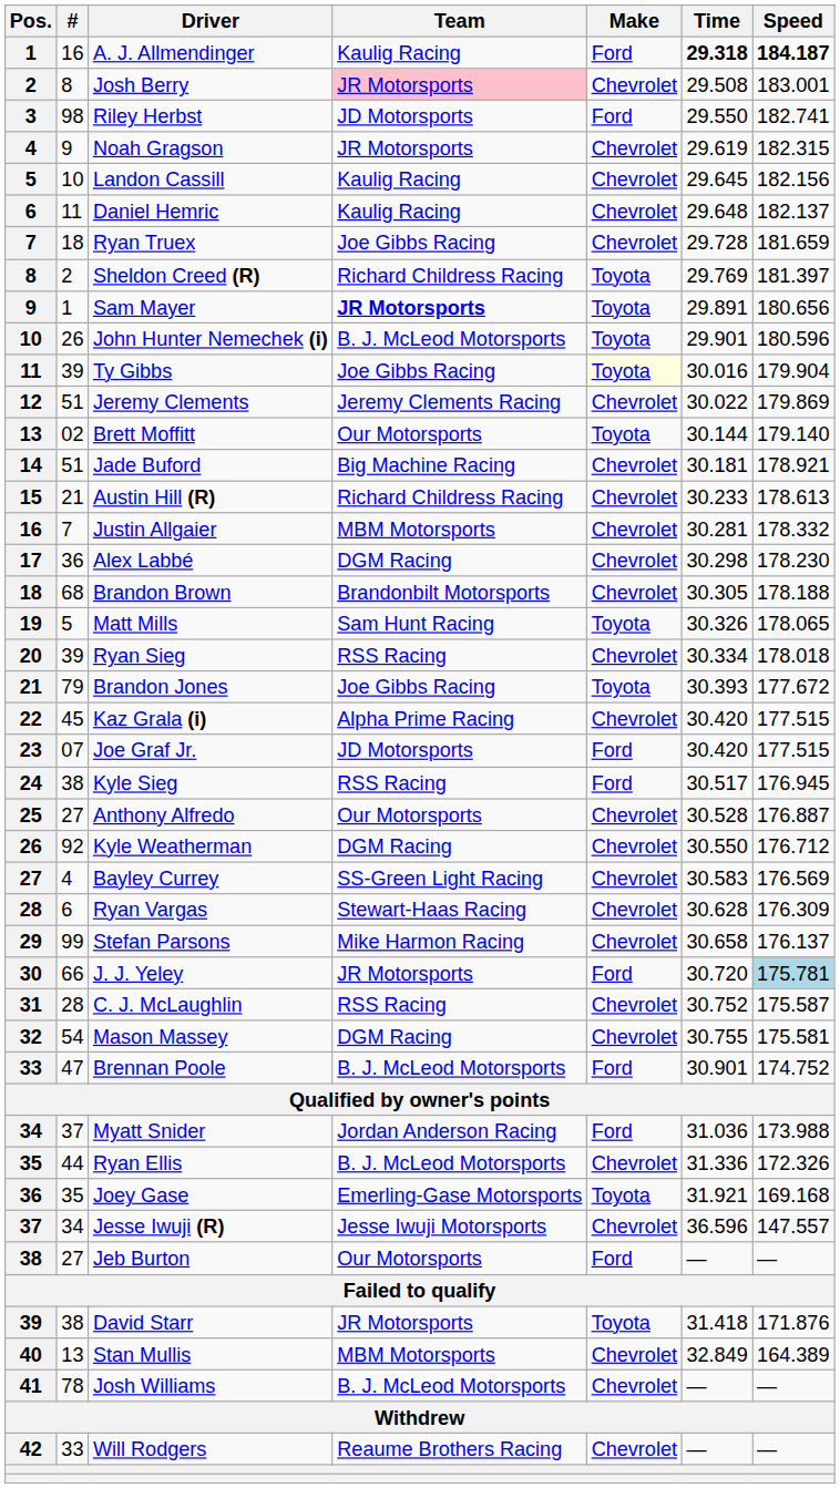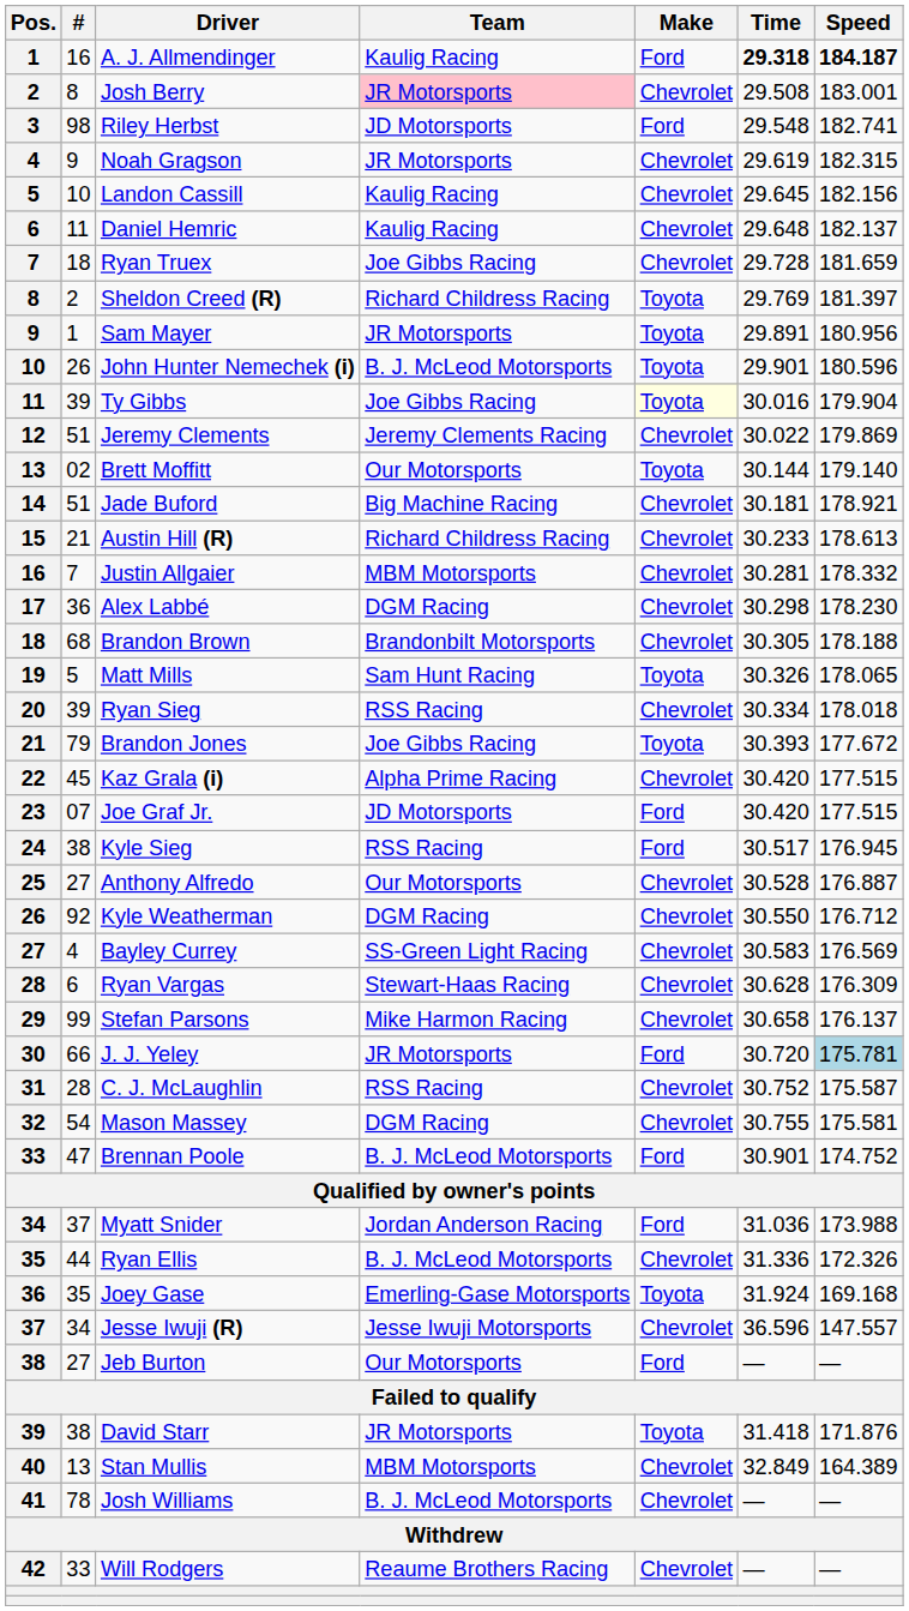Riley Herbst | Time: 29.550 -> 29.548
Sam Mayer | Team: bold -> normal
Sam Mayer | Speed: 180.656 -> 180.956
Joey Gase | Time: 31.921 -> 31.924
